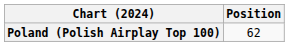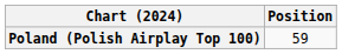Poland (Polish Airplay Top 100) | Position: 62 -> 59
